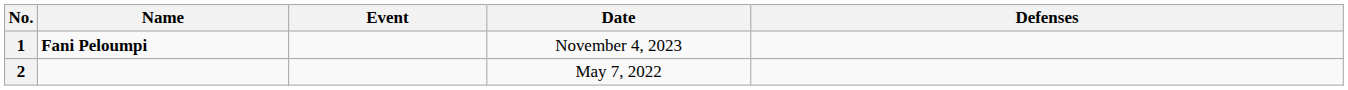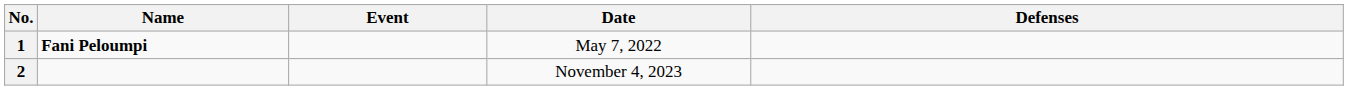1 | Date: November 4, 2023 -> May 7, 2022
2 | Date: May 7, 2022 -> November 4, 2023
